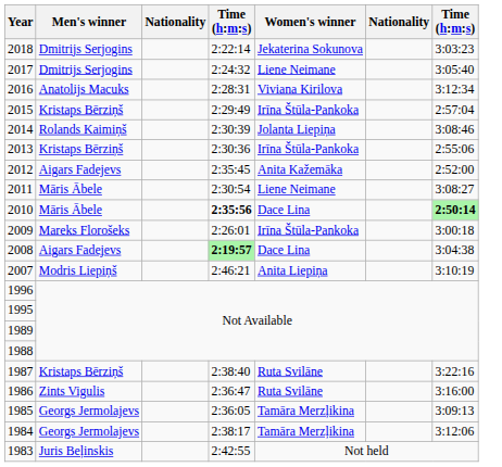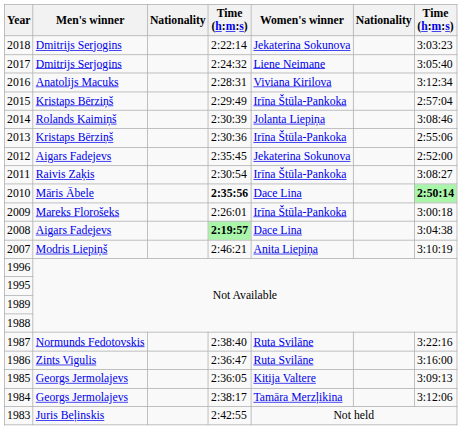2012 | Women's winner: Anita Kažemāka -> Jekaterina Sokunova
2011 | Men's winner: Māris Ābele -> Raivis Zaķis
2011 | Women's winner: Liene Neimane -> Irīna Štūla-Pankoka
1987 | Men's winner: Kristaps Bērziņš -> Normunds Fedotovskis
1985 | Women's winner: Tamāra Merzļikina -> Kitija Valtere
